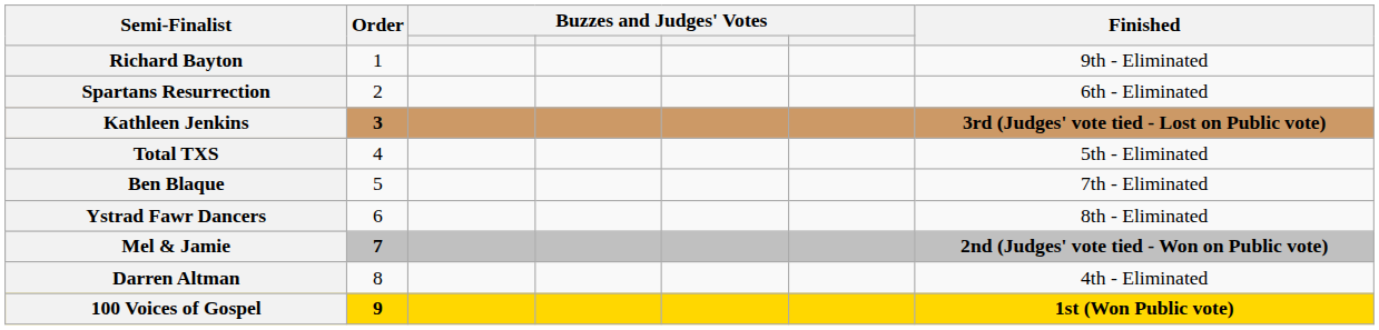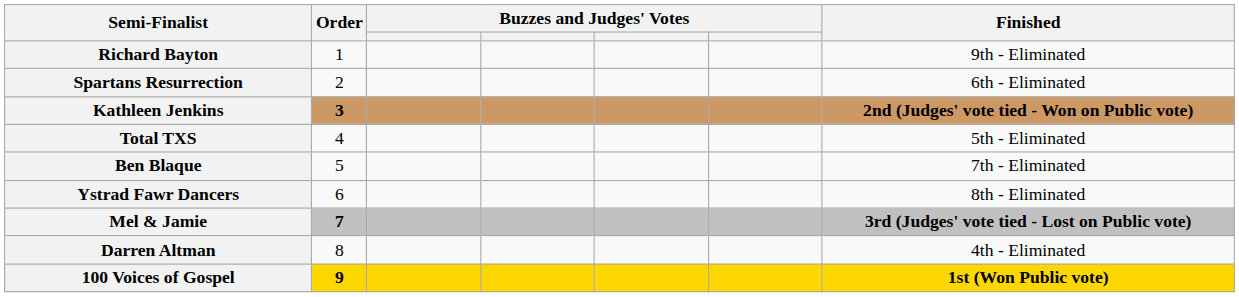Kathleen Jenkins | Finished: 3rd (Judges' vote tied - Lost on Public vote) -> 2nd (Judges' vote tied - Won on Public vote)
Mel & Jamie | Finished: 2nd (Judges' vote tied - Won on Public vote) -> 3rd (Judges' vote tied - Lost on Public vote)
